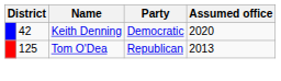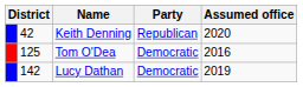Keith Denning | Party: Democratic -> Republican
Tom O'Dea | Party: Republican -> Democratic
Tom O'Dea | Assumed office: 2013 -> 2016
+ row: 142 | Lucy Dathan | Democratic | 2019
